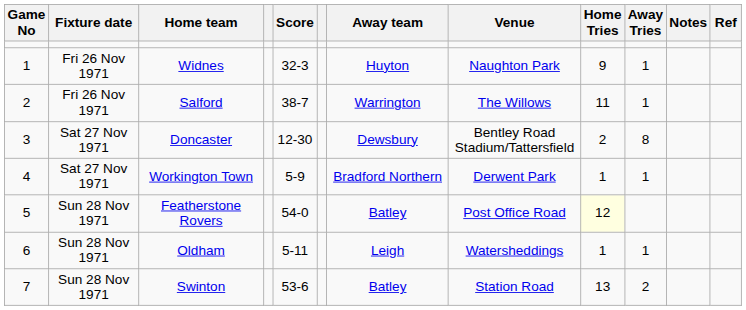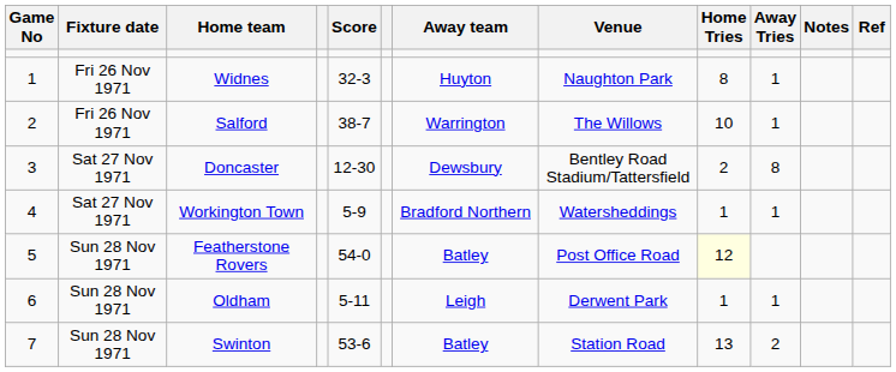Widnes | Home Tries: 9 -> 8
Salford | Home Tries: 11 -> 10
Workington Town | Venue: Derwent Park -> Watersheddings
Oldham | Venue: Watersheddings -> Derwent Park
